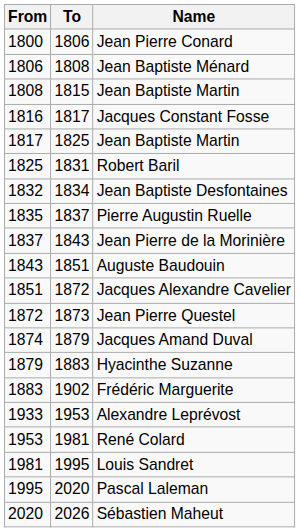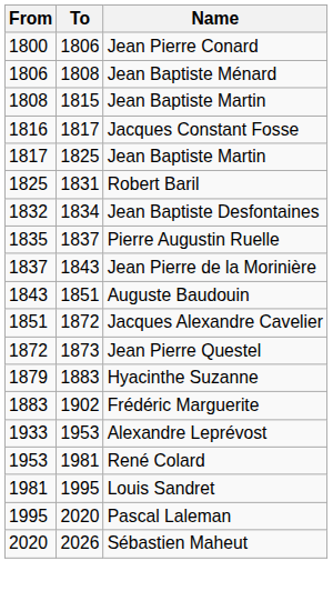- row: 1874 | 1879 | Jacques Amand Duval
